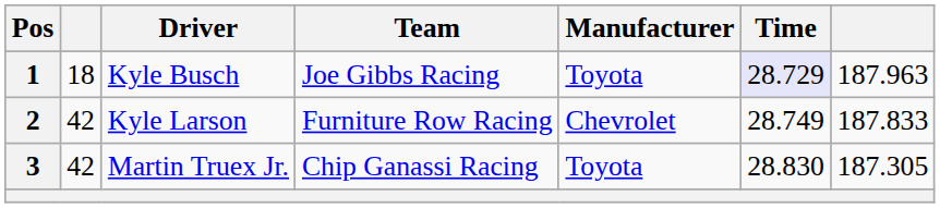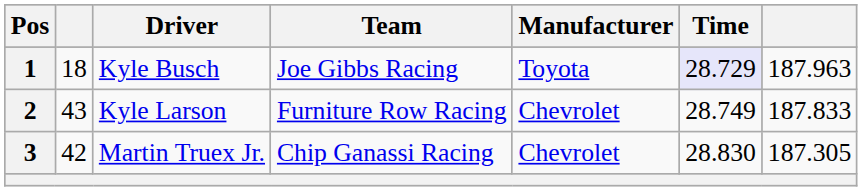2 | column 2: 42 -> 43
3 | Manufacturer: Toyota -> Chevrolet
